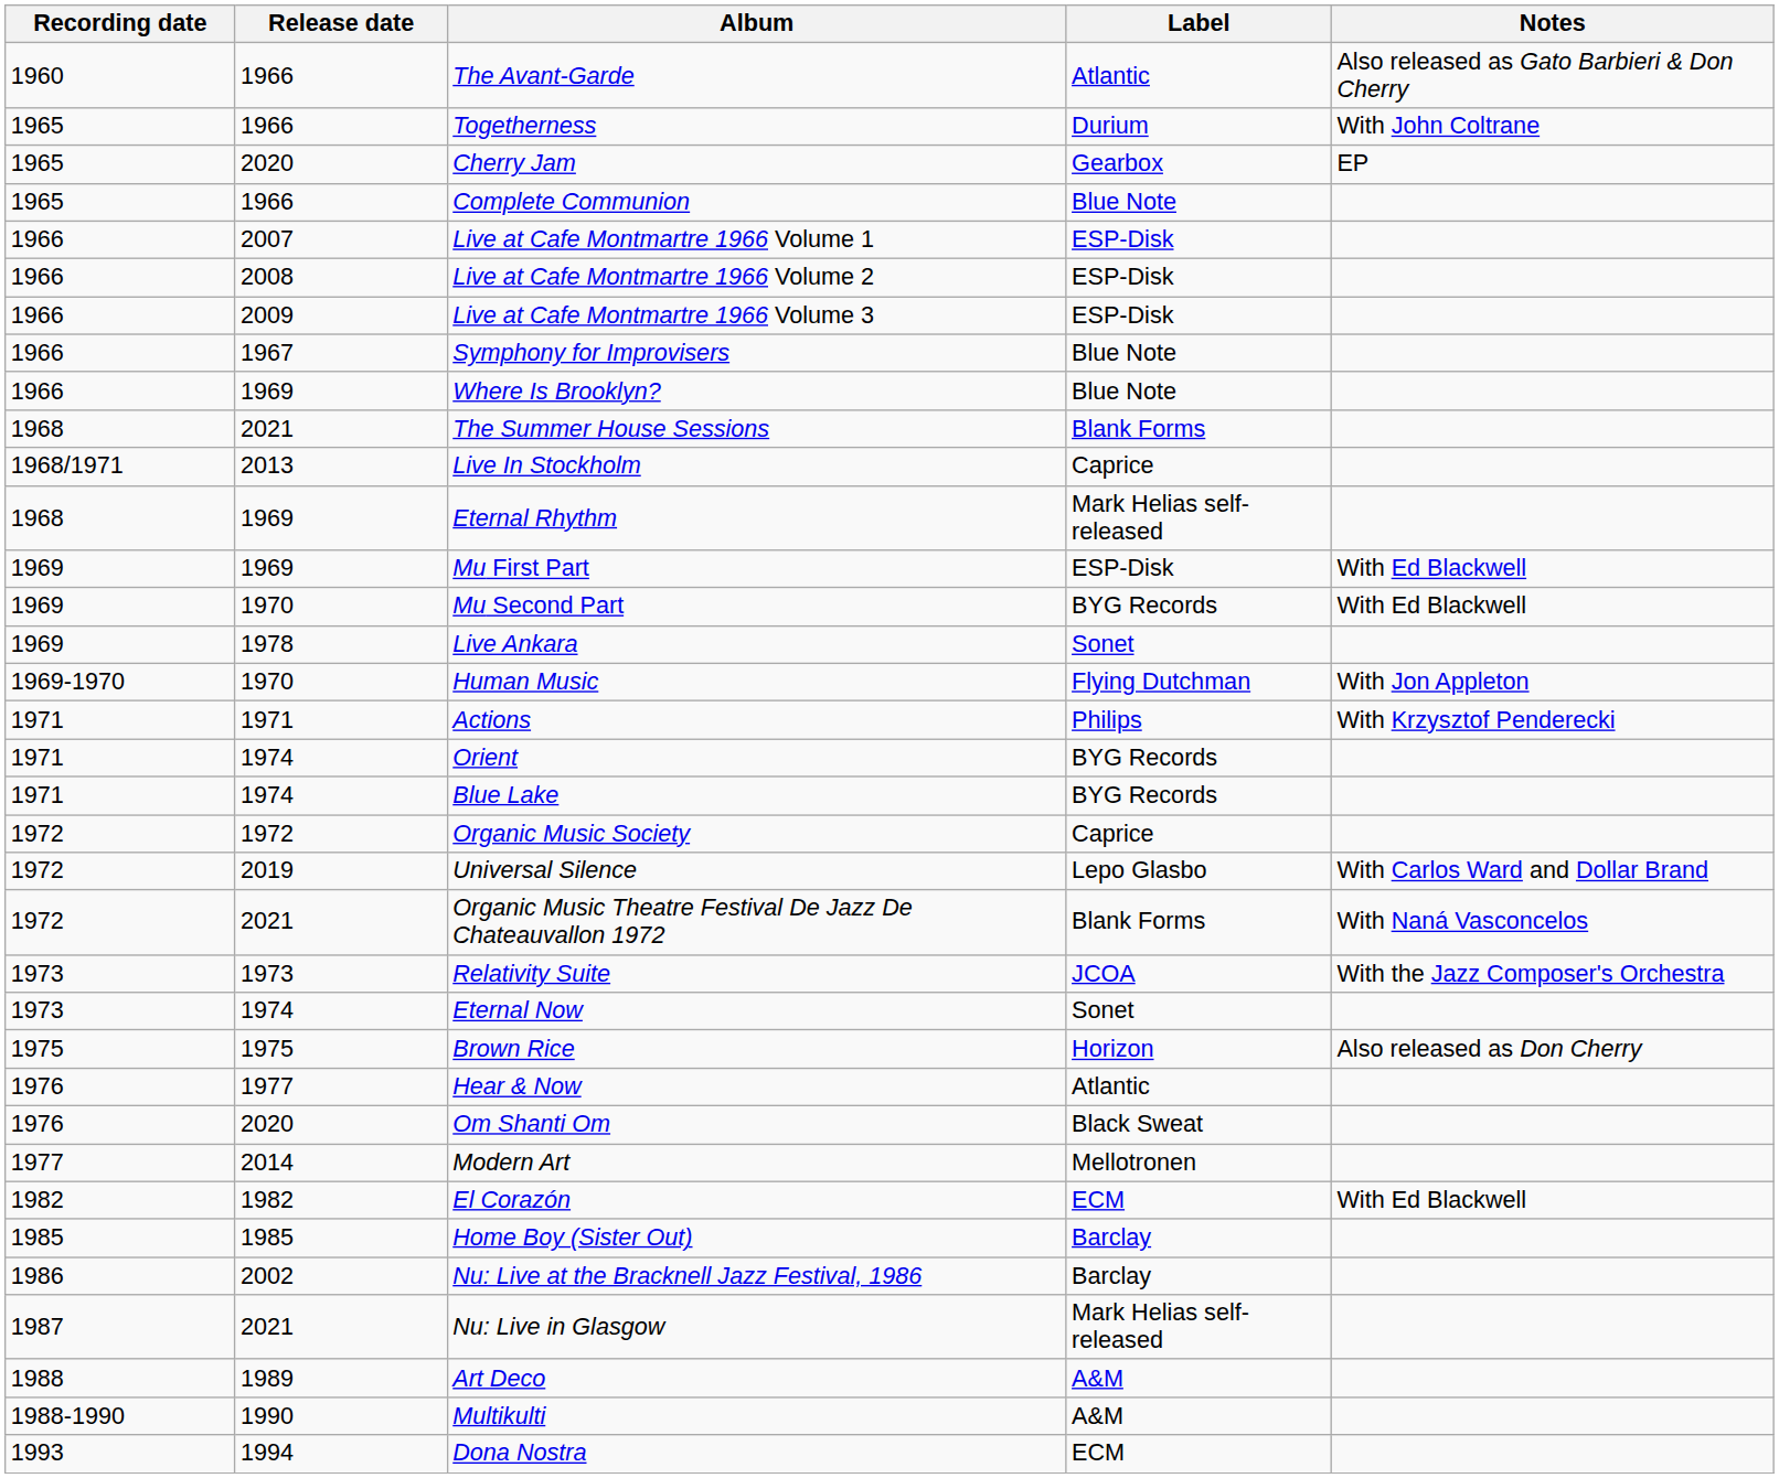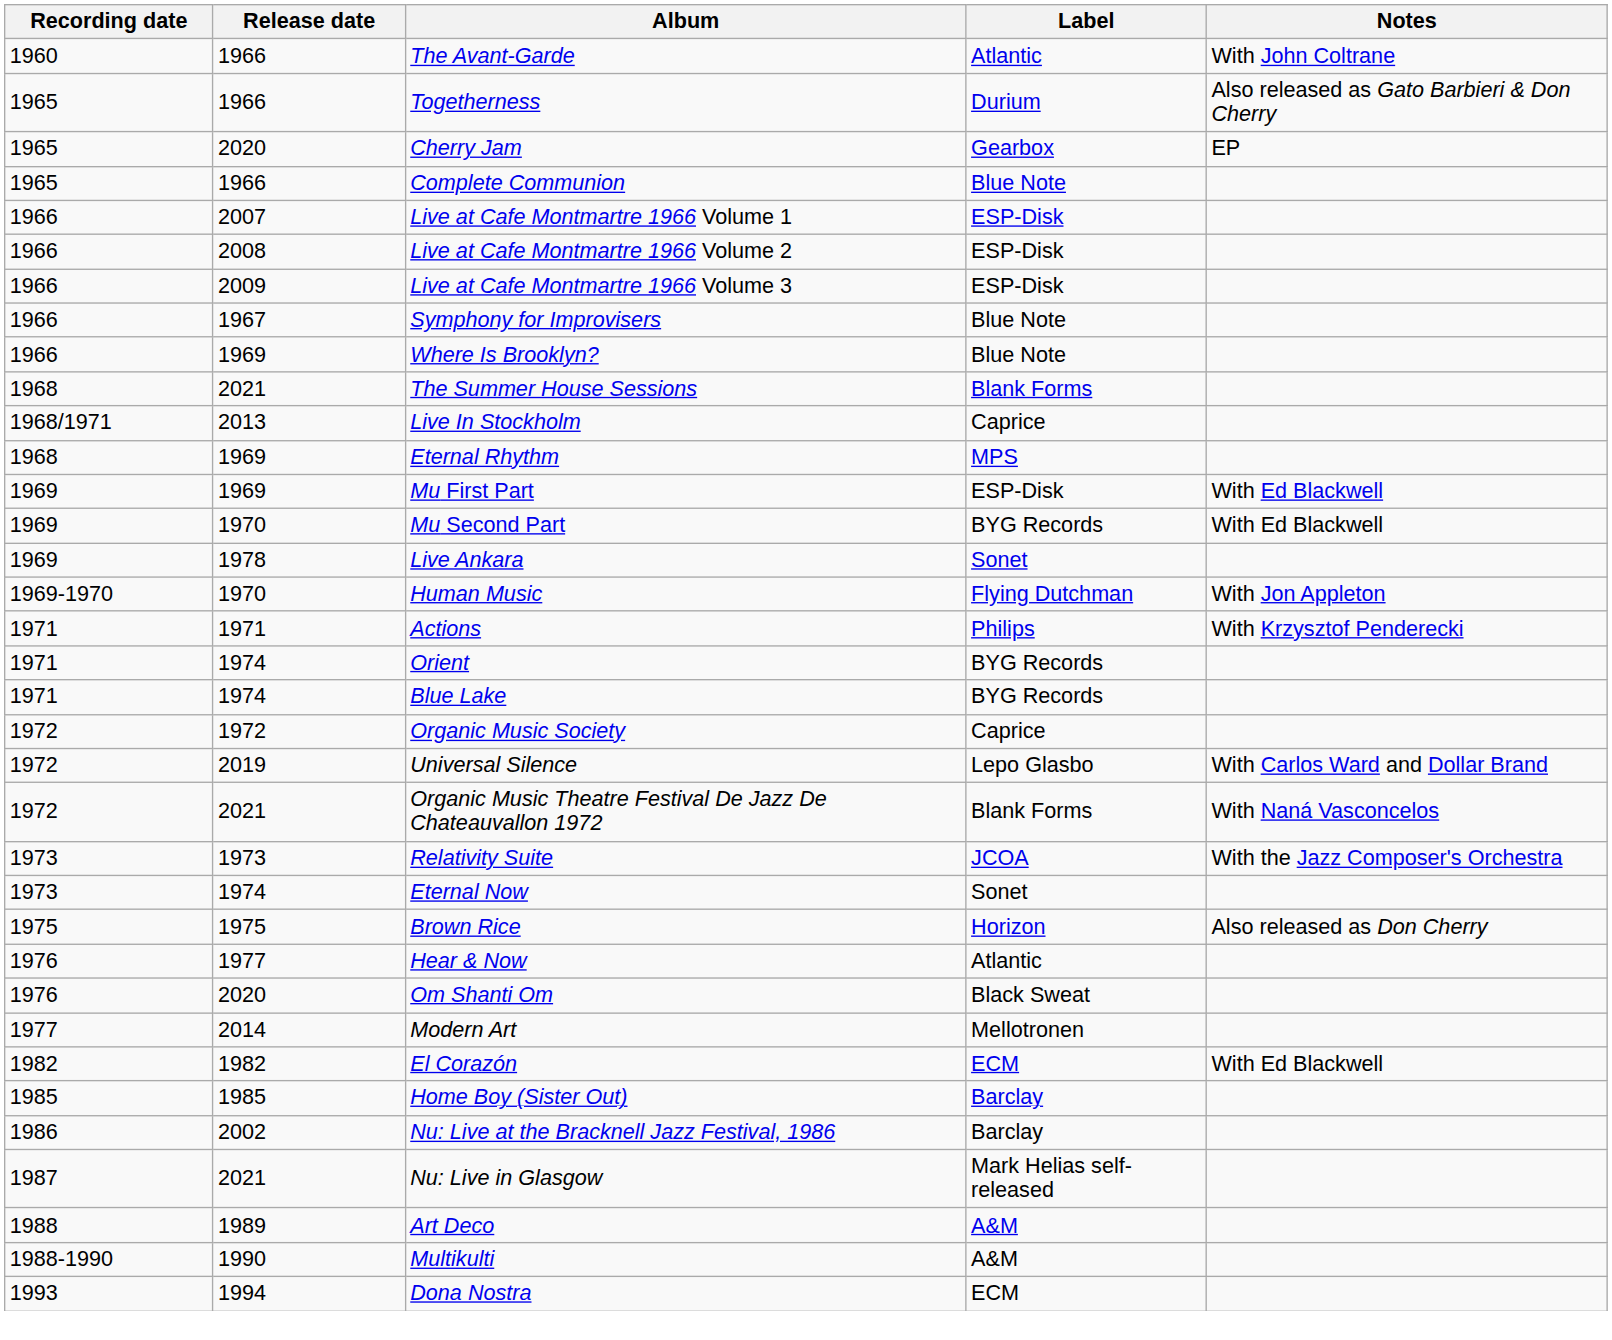The Avant-Garde | Notes: Also released as Gato Barbieri & Don Cherry -> With John Coltrane
Togetherness | Notes: With John Coltrane -> Also released as Gato Barbieri & Don Cherry
Eternal Rhythm | Label: Mark Helias self-released -> MPS
